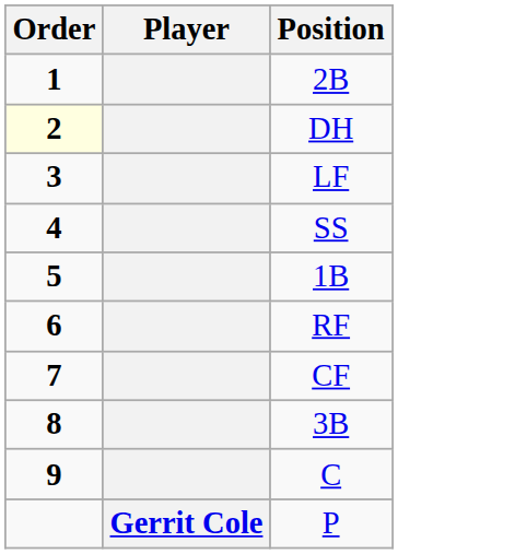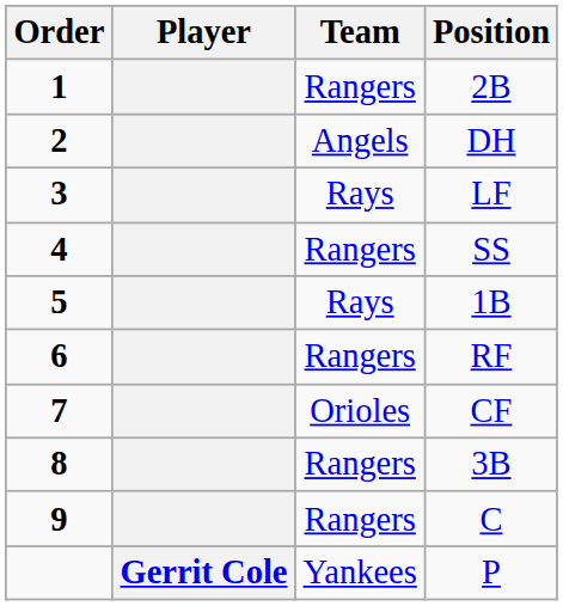+ column: Team | Rangers | Angels | Rays | Rangers | Rays | Rangers | Orioles | Rangers | Rangers | Yankees
DH | Order: lightyellow background -> no background
